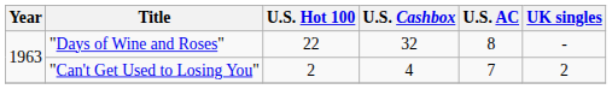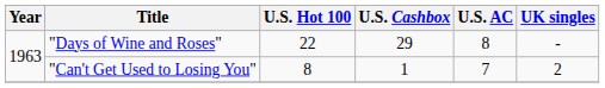"Days of Wine and Roses" | U.S. Cashbox: 32 -> 29
"Can't Get Used to Losing You" | U.S. Hot 100: 2 -> 8
"Can't Get Used to Losing You" | U.S. Cashbox: 4 -> 1
